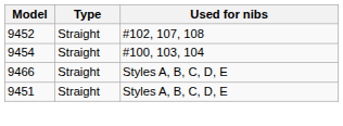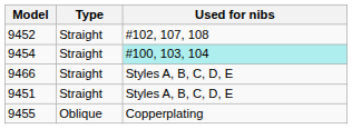9454 | Used for nibs: no background -> paleturquoise background
+ row: 9455 | Oblique | Copperplating
